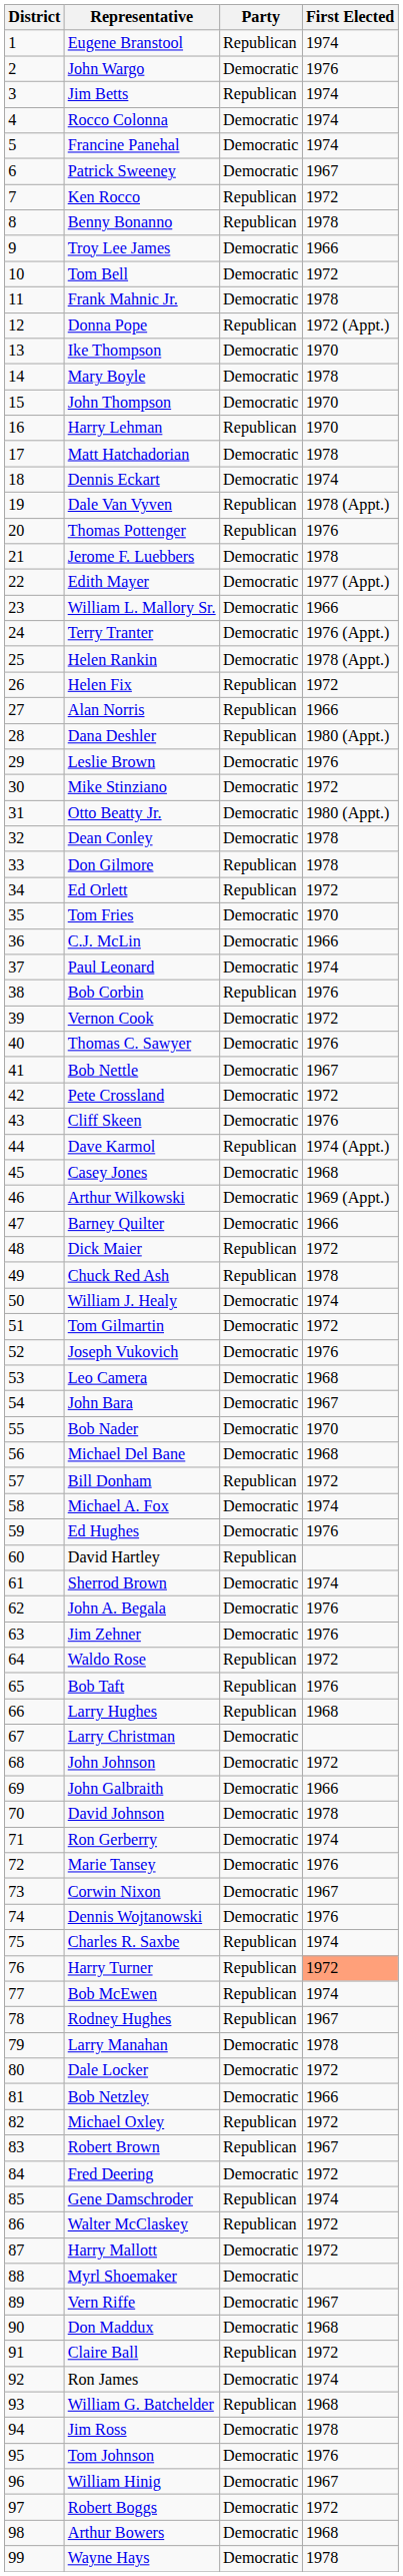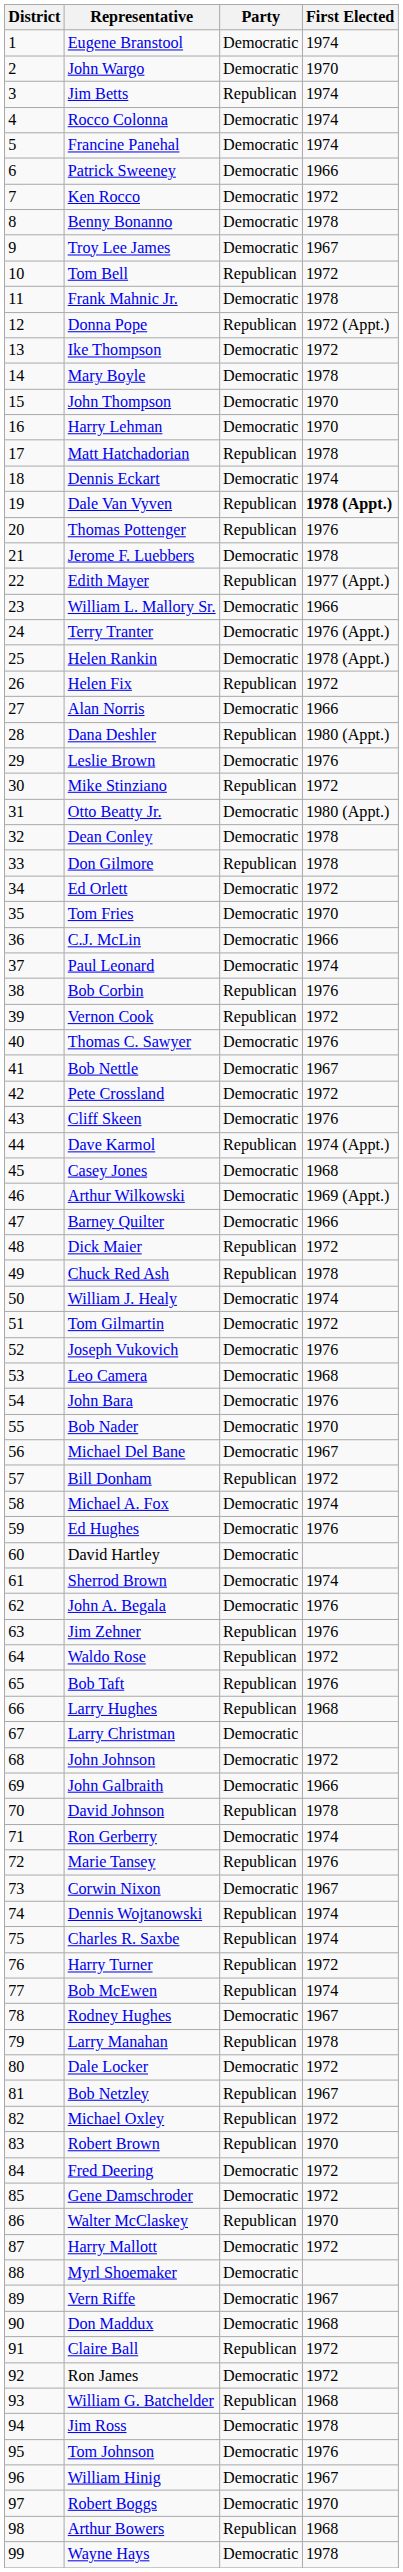Eugene Branstool | Party: Republican -> Democratic
John Wargo | First Elected: 1976 -> 1970
Patrick Sweeney | First Elected: 1967 -> 1966
Ken Rocco | Party: Republican -> Democratic
Benny Bonanno | Party: Republican -> Democratic
Troy Lee James | First Elected: 1966 -> 1967
Tom Bell | Party: Democratic -> Republican
Ike Thompson | First Elected: 1970 -> 1972
Harry Lehman | Party: Republican -> Democratic
Matt Hatchadorian | Party: Democratic -> Republican
Dale Van Vyven | First Elected: normal -> bold
Edith Mayer | Party: Democratic -> Republican
Alan Norris | Party: Republican -> Democratic
Mike Stinziano | Party: Democratic -> Republican
Ed Orlett | Party: Republican -> Democratic
Vernon Cook | Party: Democratic -> Republican
John Bara | First Elected: 1967 -> 1976
Michael Del Bane | First Elected: 1968 -> 1967
David Hartley | Party: Republican -> Democratic
Jim Zehner | Party: Democratic -> Republican
David Johnson | Party: Democratic -> Republican
Marie Tansey | Party: Democratic -> Republican
Dennis Wojtanowski | Party: Democratic -> Republican
Dennis Wojtanowski | First Elected: 1976 -> 1974
Harry Turner | First Elected: lightsalmon background -> no background
Rodney Hughes | Party: Republican -> Democratic
Larry Manahan | Party: Democratic -> Republican
Bob Netzley | Party: Democratic -> Republican
Bob Netzley | First Elected: 1966 -> 1967
Robert Brown | First Elected: 1967 -> 1970
Gene Damschroder | Party: Republican -> Democratic
Gene Damschroder | First Elected: 1974 -> 1972
Walter McClaskey | First Elected: 1972 -> 1970
Ron James | First Elected: 1974 -> 1972
Robert Boggs | First Elected: 1972 -> 1970
Arthur Bowers | Party: Democratic -> Republican
